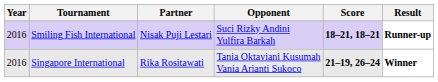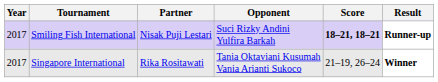Smiling Fish International | Year: 2016 -> 2017
Singapore International | Year: 2016 -> 2017
Singapore International | Score: bold -> normal
